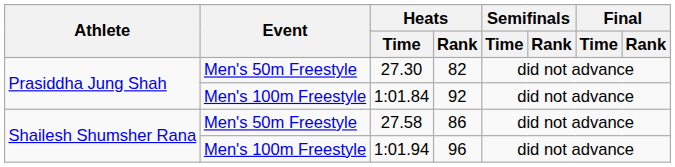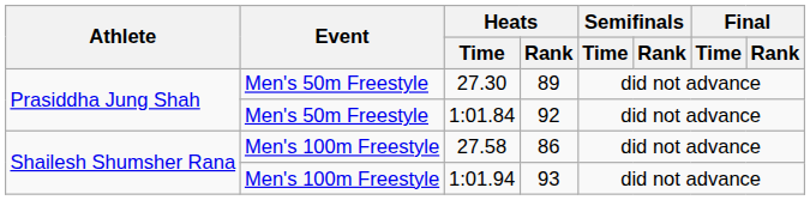27.30 | Heats / Rank: 82 -> 89
1:01.84 | Event: Men's 100m Freestyle -> Men's 50m Freestyle
27.58 | Event: Men's 50m Freestyle -> Men's 100m Freestyle
1:01.94 | Heats / Rank: 96 -> 93
